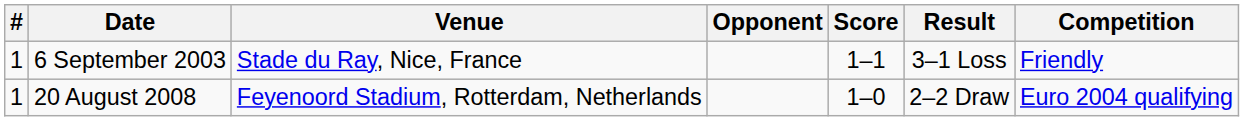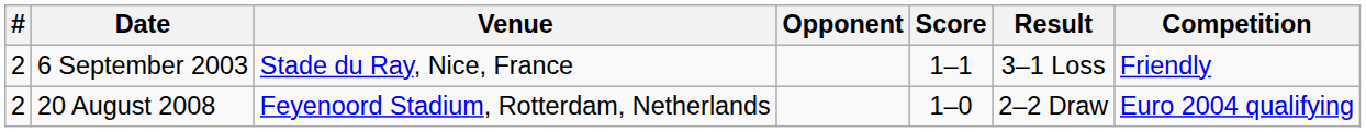6 September 2003 | #: 1 -> 2
20 August 2008 | #: 1 -> 2
